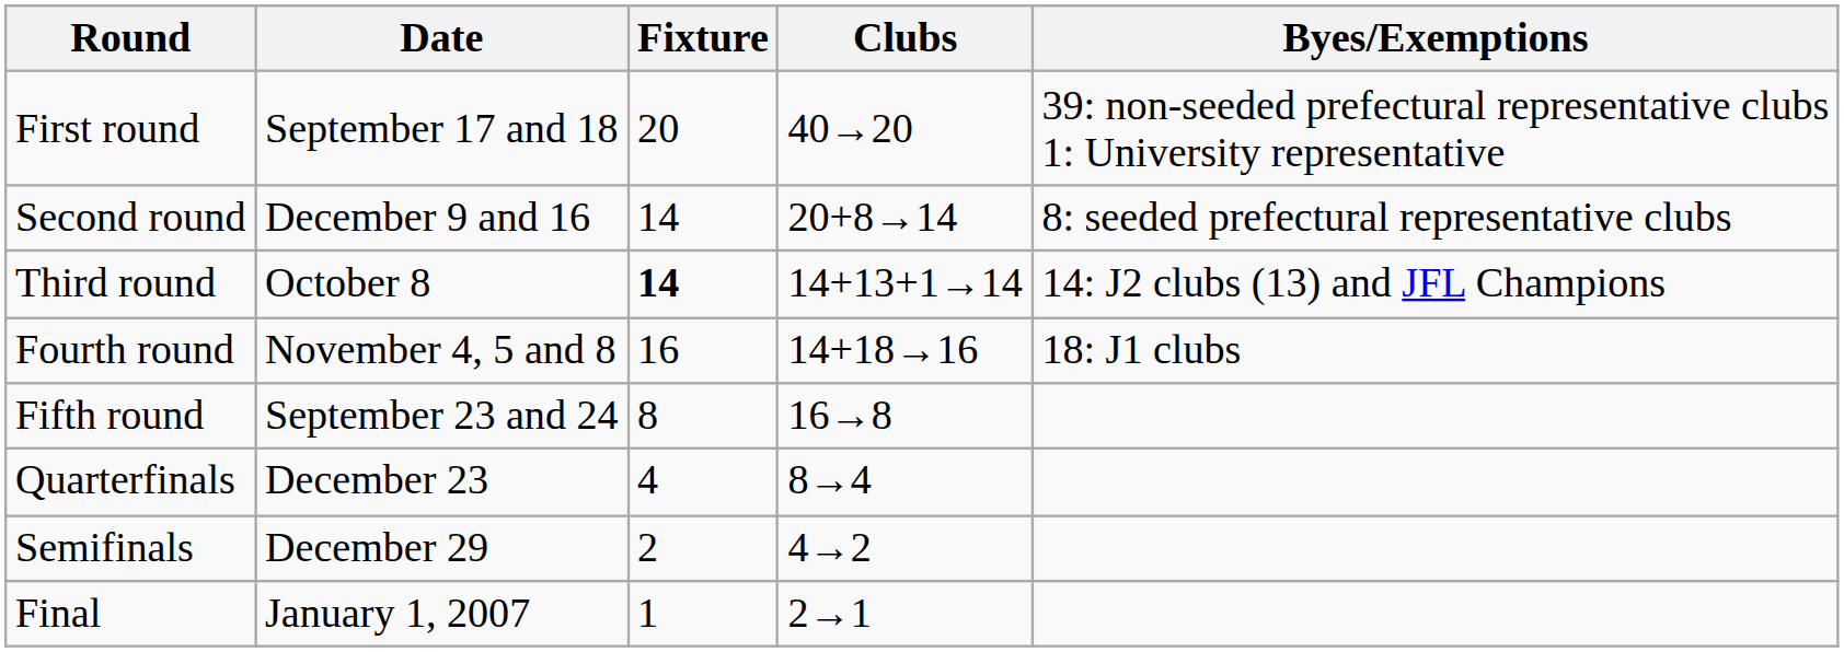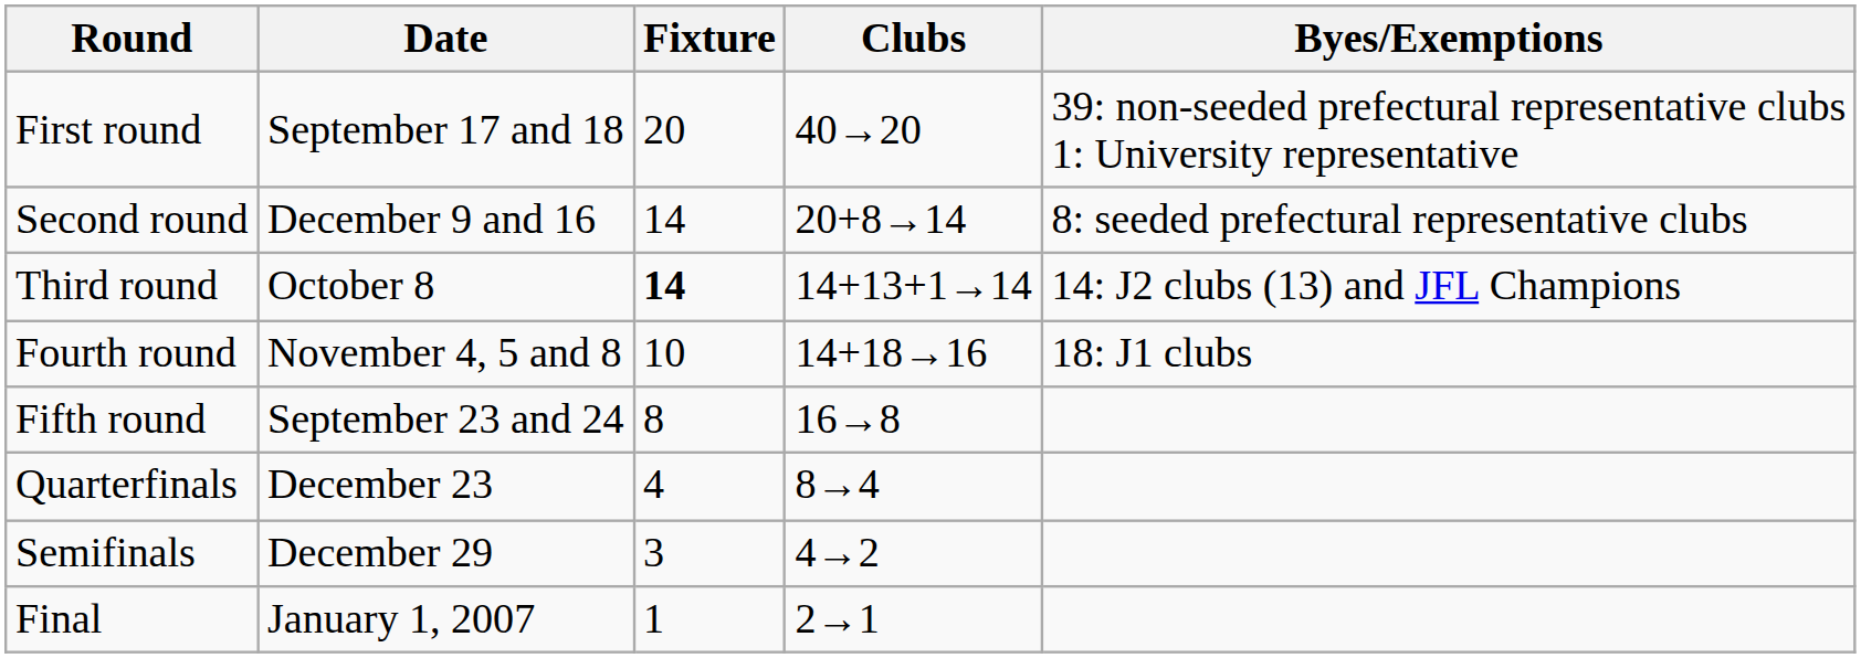Fourth round | Fixture: 16 -> 10
Semifinals | Fixture: 2 -> 3
